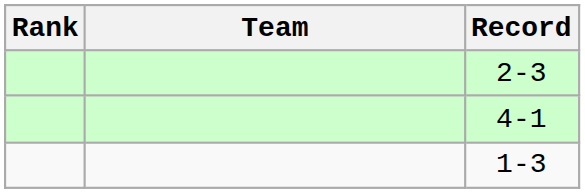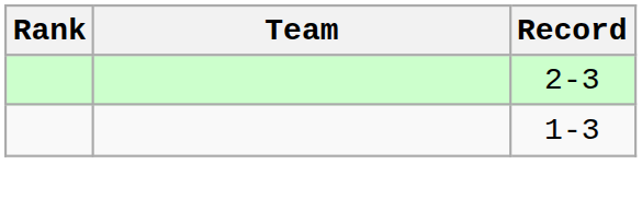- row: 4-1
